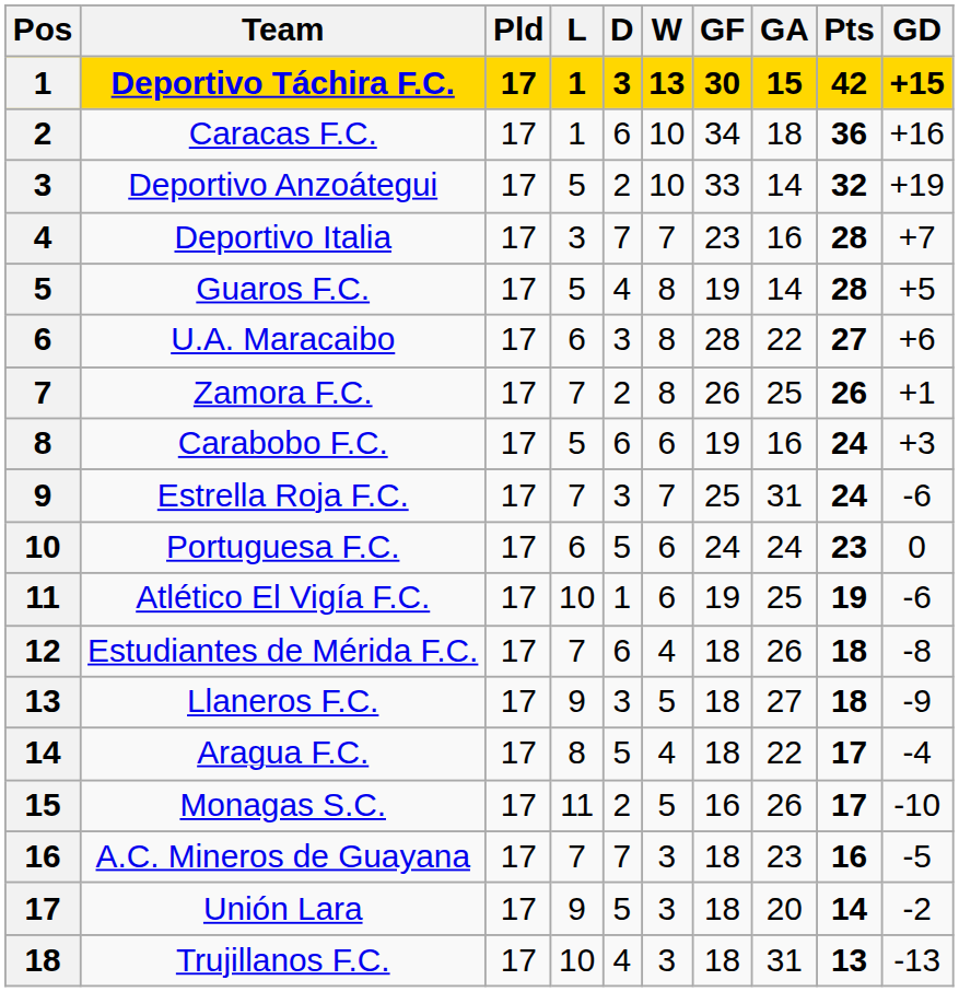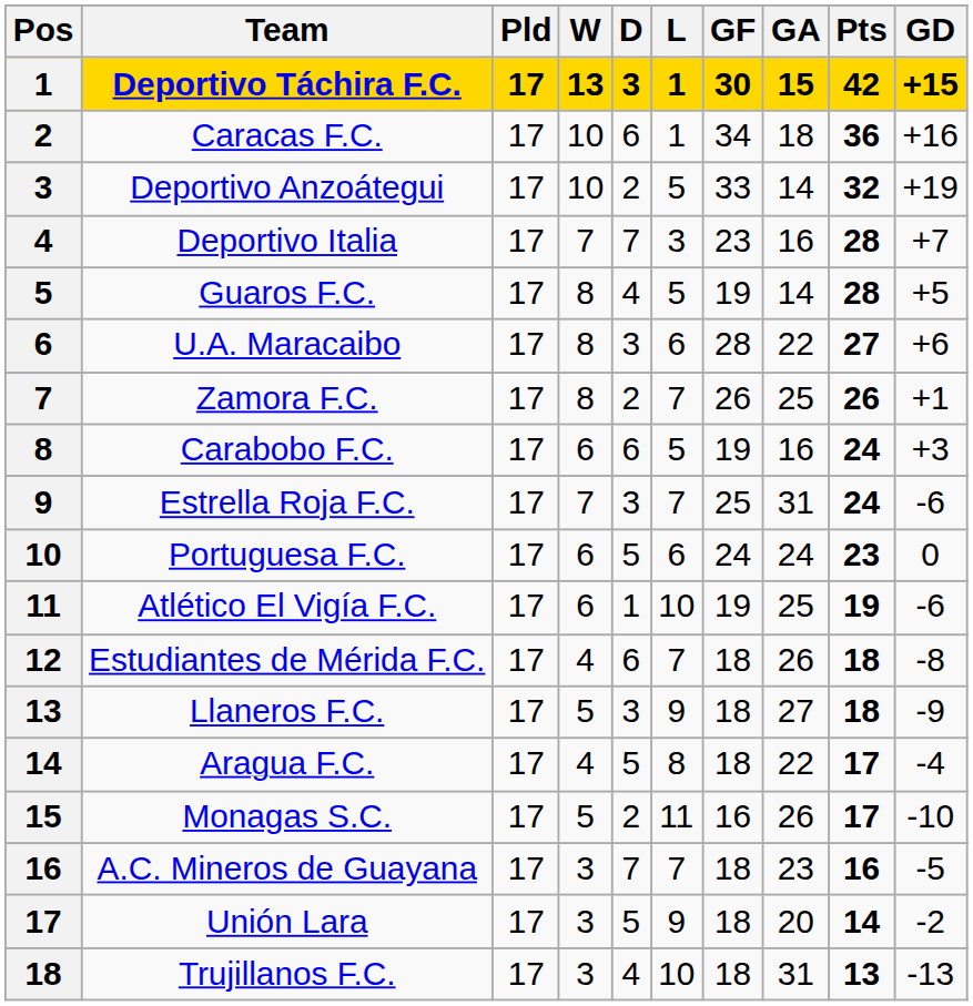columns swapped: W <-> L
